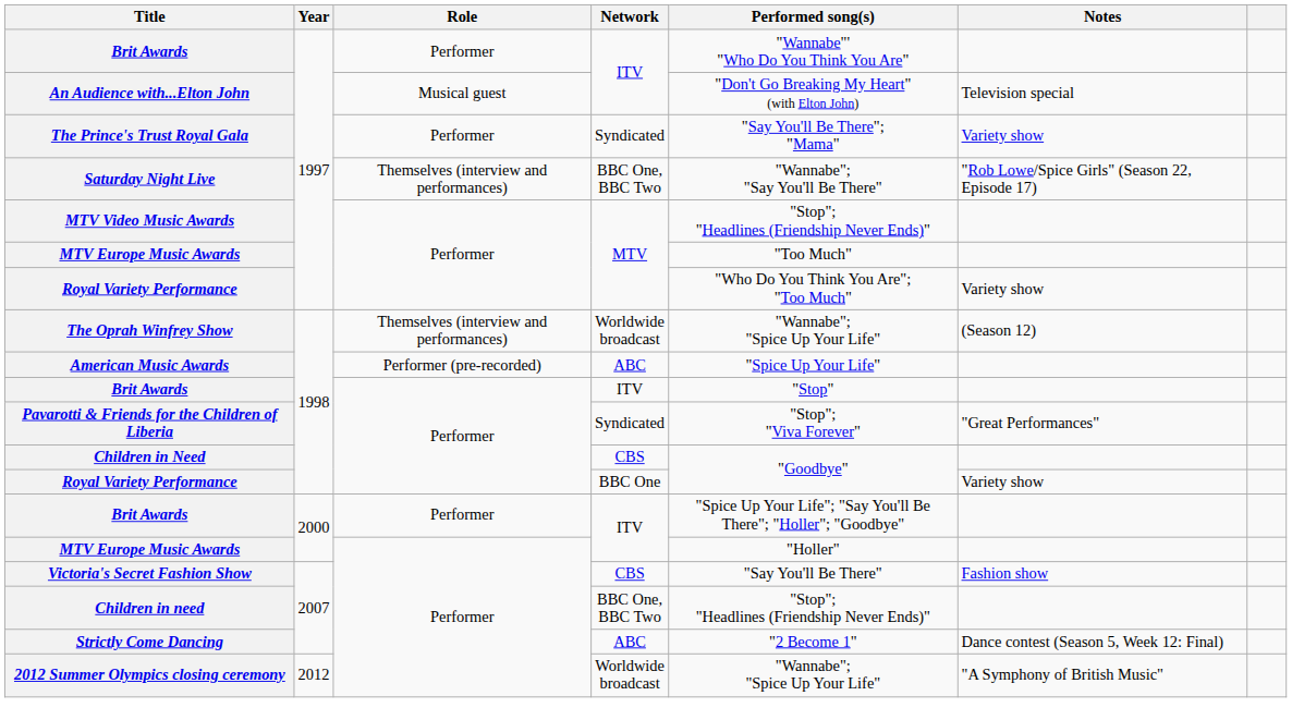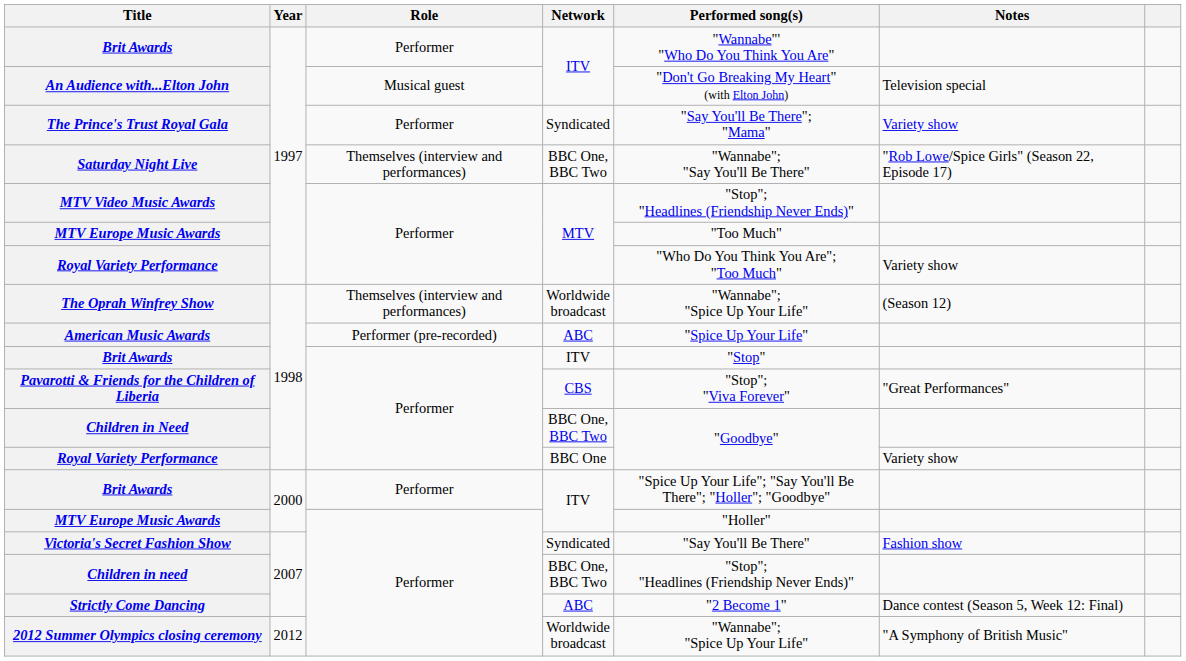Pavarotti & Friends for the Children of Liberia | Network: Syndicated -> CBS
Children in Need | Network: CBS -> BBC One, BBC Two
Victoria's Secret Fashion Show | Network: CBS -> Syndicated
